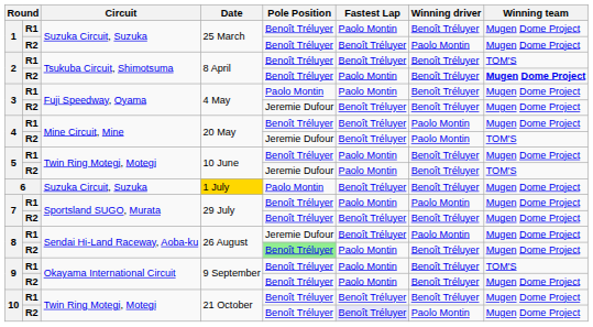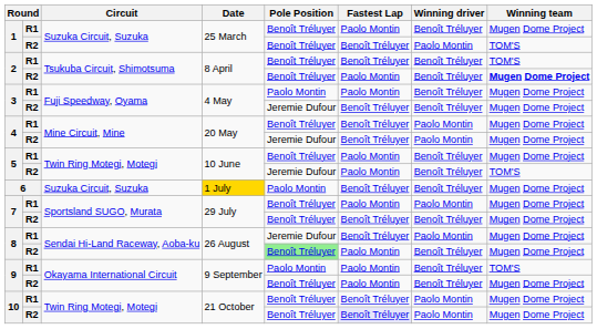1 / R2 | Winning team: Mugen Dome Project -> TOM'S
4 / R2 | Winning team: TOM'S -> Mugen Dome Project
9 / R1 | Pole Position: Benoît Tréluyer -> Paolo Montin
10 / R1 | Winning driver: Benoît Tréluyer -> Paolo Montin
